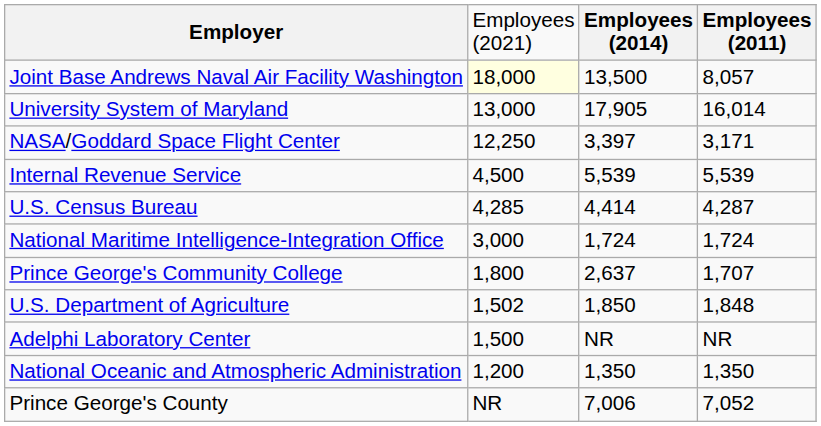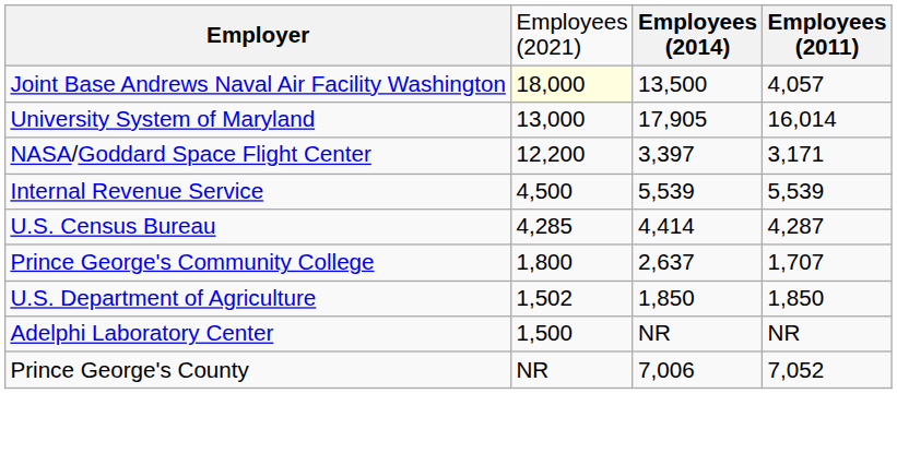Joint Base Andrews Naval Air Facility Washington | column 4: 8,057 -> 4,057
NASA/Goddard Space Flight Center | column 2: 12,250 -> 12,200
- row: National Maritime Intelligence-Integration Office | 3,000 | 1,724 | 1,724
U.S. Department of Agriculture | column 4: 1,848 -> 1,850
- row: National Oceanic and Atmospheric Administration | 1,200 | 1,350 | 1,350
